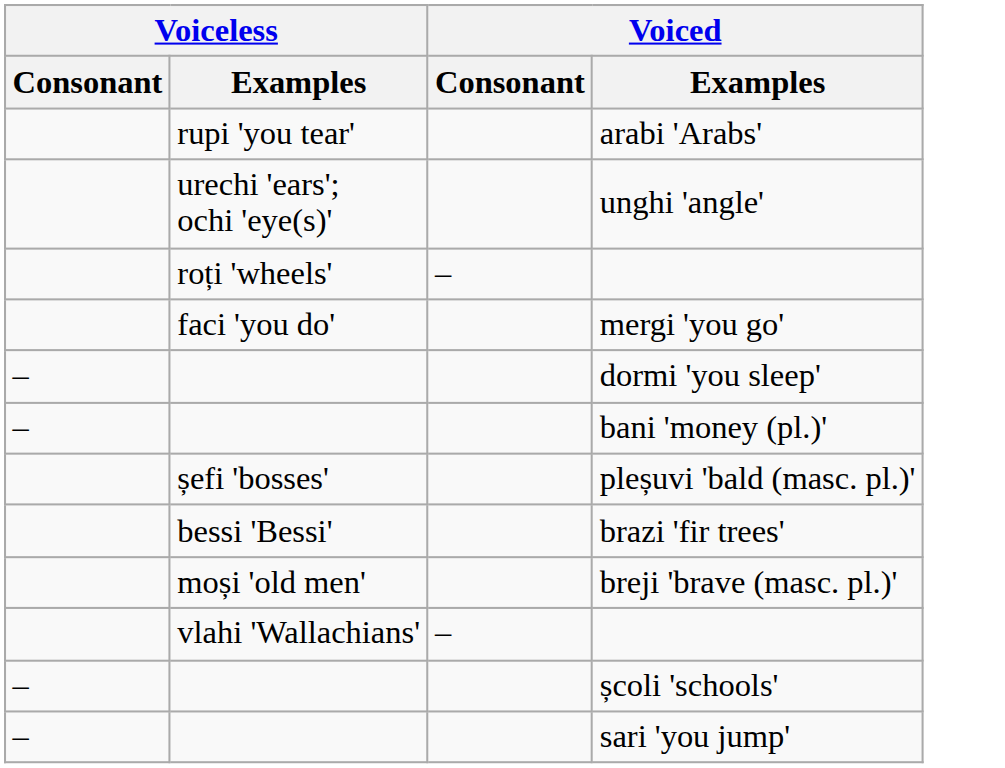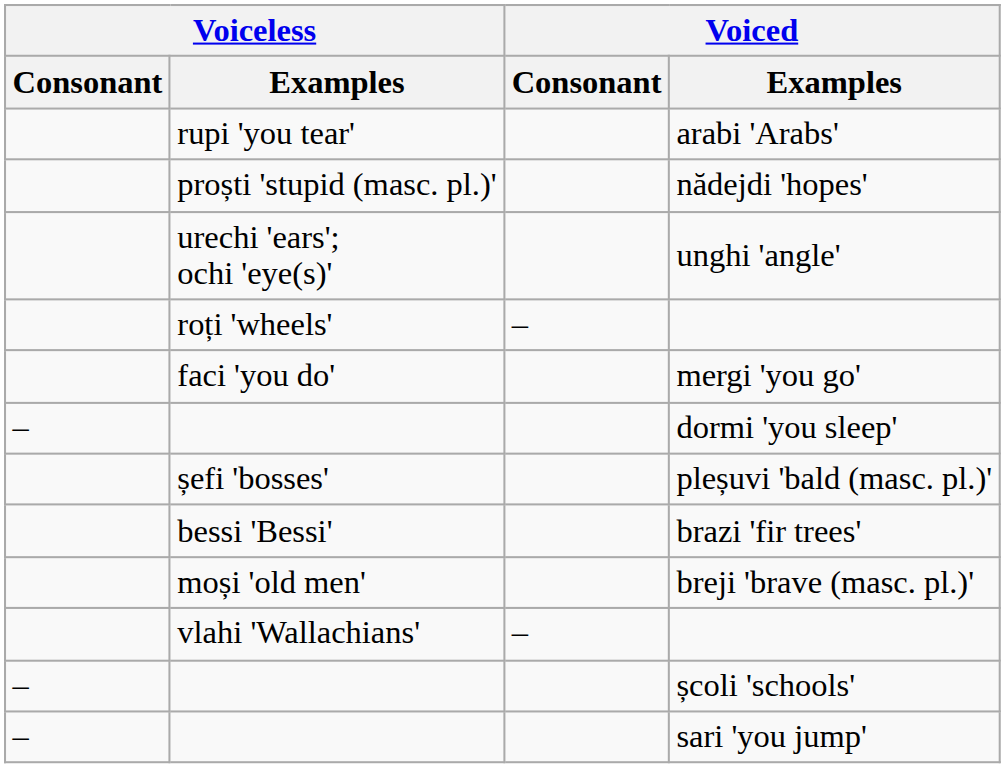+ row: proști 'stupid (masc. pl.)' | nădejdi 'hopes'
- row: – | bani 'money (pl.)'
